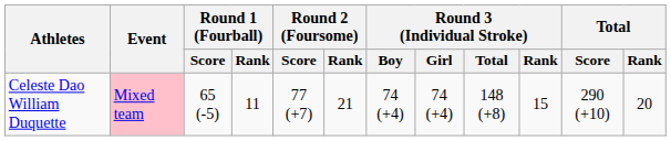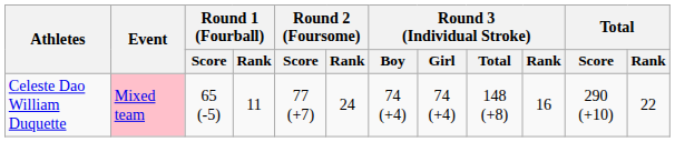Celeste Dao William Duquette | Round 2 (Foursome) / Rank: 21 -> 24
Celeste Dao William Duquette | Round 3 (Individual Stroke) / Rank: 15 -> 16
Celeste Dao William Duquette | Total / Rank: 20 -> 22
